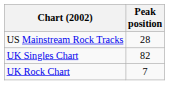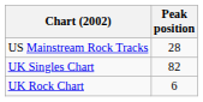UK Rock Chart | Peak position: 7 -> 6
